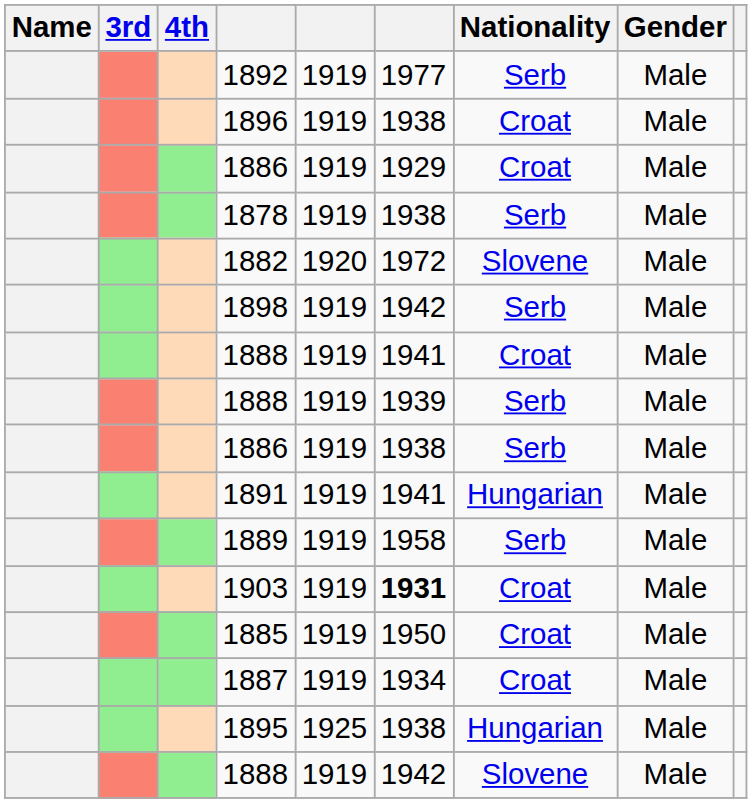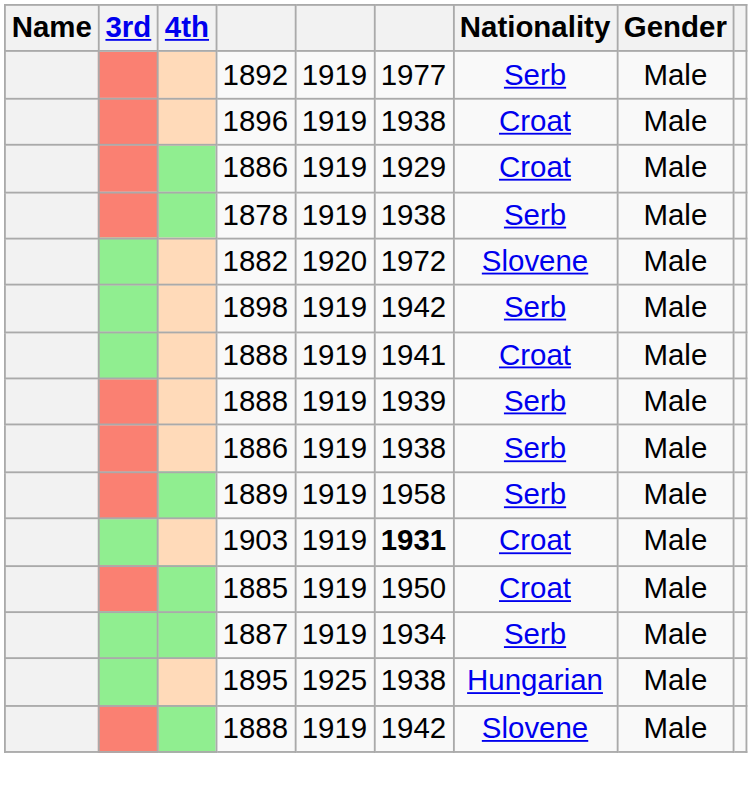- row: 1891 | 1919 | 1941 | Hungarian | Male
1887 | Nationality: Croat -> Serb
